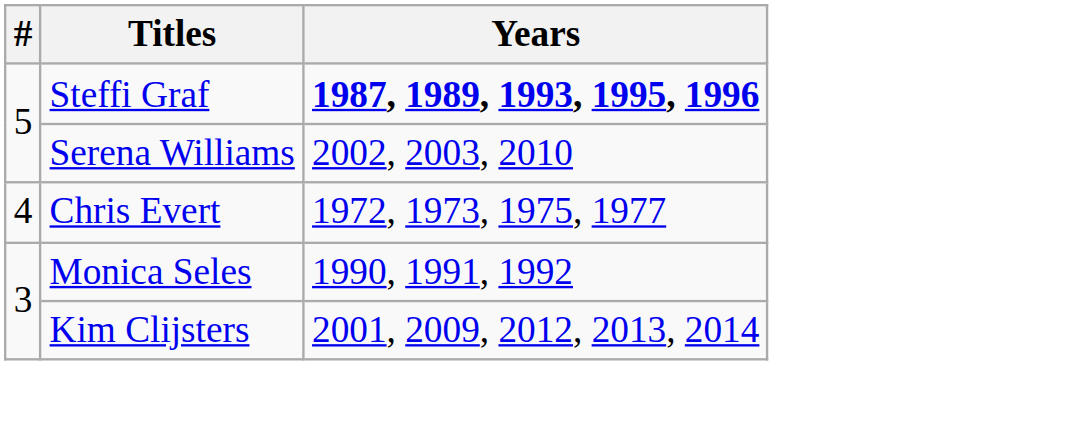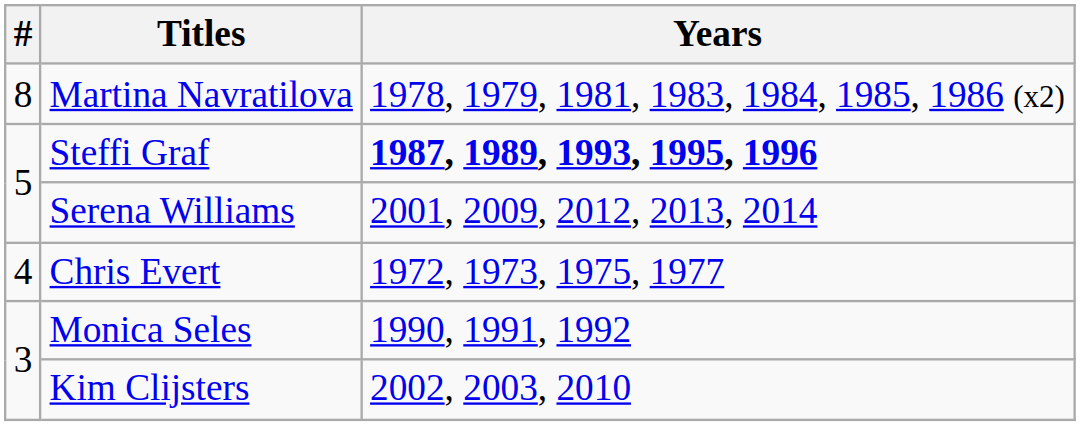+ row: 8 | Martina Navratilova | 1978, 1979, 1981, 1983, 1984, 1985, 1986 (x2)
Serena Williams | Years: 2002, 2003, 2010 -> 2001, 2009, 2012, 2013, 2014
Kim Clijsters | Years: 2001, 2009, 2012, 2013, 2014 -> 2002, 2003, 2010
